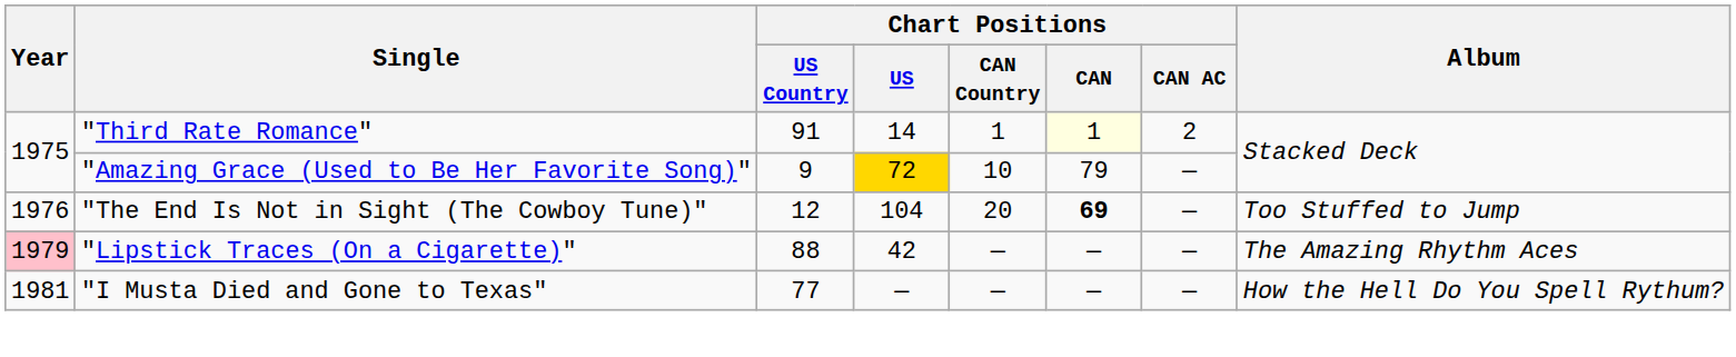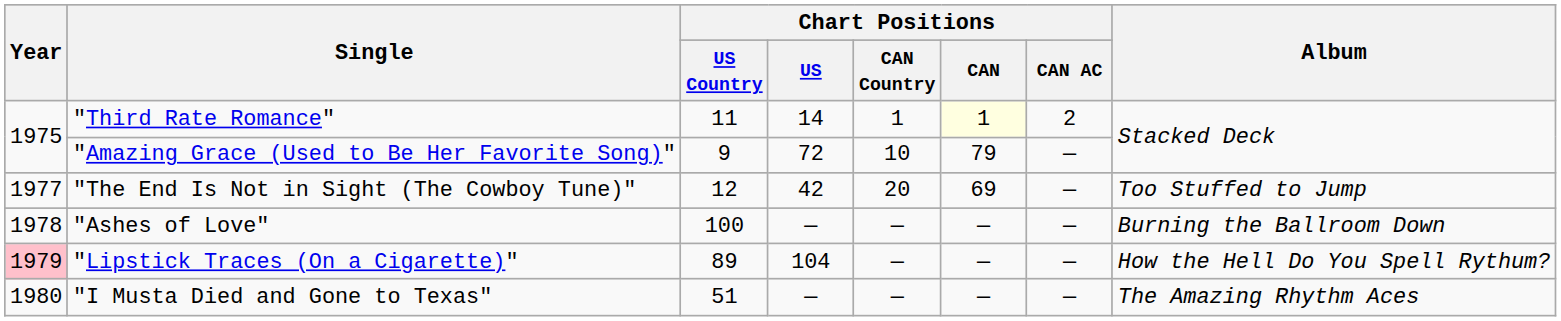"Third Rate Romance" | Chart Positions / US Country: 91 -> 11
"Amazing Grace (Used to Be Her Favorite Song)" | Chart Positions / US: gold background -> no background
"The End Is Not in Sight (The Cowboy Tune)" | Year: 1976 -> 1977
"The End Is Not in Sight (The Cowboy Tune)" | Chart Positions / US: 104 -> 42
"The End Is Not in Sight (The Cowboy Tune)" | Chart Positions / CAN: bold -> normal
+ row: 1978 | "Ashes of Love" | 100 | — | — | — | — | Burning the Ballroom Down
"Lipstick Traces (On a Cigarette)" | Chart Positions / US Country: 88 -> 89
"Lipstick Traces (On a Cigarette)" | Chart Positions / US: 42 -> 104
"Lipstick Traces (On a Cigarette)" | Album: The Amazing Rhythm Aces -> How the Hell Do You Spell Rythum?
"I Musta Died and Gone to Texas" | Year: 1981 -> 1980
"I Musta Died and Gone to Texas" | Chart Positions / US Country: 77 -> 51
"I Musta Died and Gone to Texas" | Album: How the Hell Do You Spell Rythum? -> The Amazing Rhythm Aces
